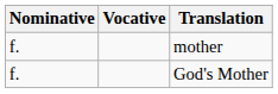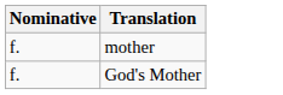- column: Vocative
